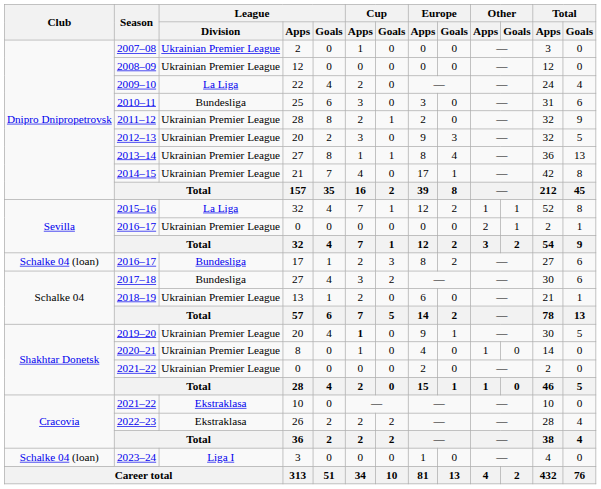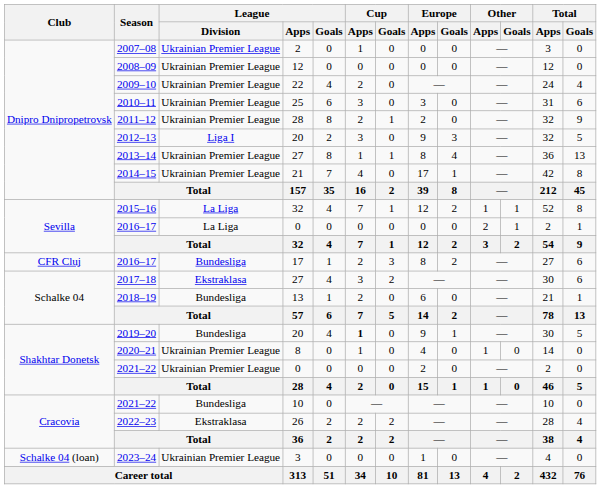2009–10 | League / Division: La Liga -> Ukrainian Premier League
2010–11 | League / Division: Bundesliga -> Ukrainian Premier League
2012–13 | League / Division: Ukrainian Premier League -> Liga I
2016–17 / 0 | League / Division: Ukrainian Premier League -> La Liga
2016–17 / 17 | Club: Schalke 04 (loan) -> CFR Cluj
2017–18 | League / Division: Bundesliga -> Ekstraklasa
2018–19 | League / Division: Ukrainian Premier League -> Bundesliga
2019–20 | League / Division: Ukrainian Premier League -> Bundesliga
2021–22 / 10 | League / Division: Ekstraklasa -> Bundesliga
2023–24 | League / Division: Liga I -> Ukrainian Premier League
